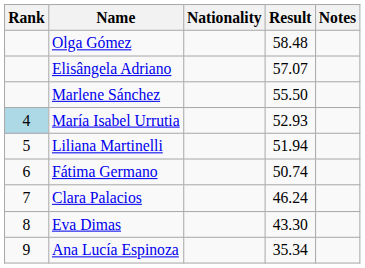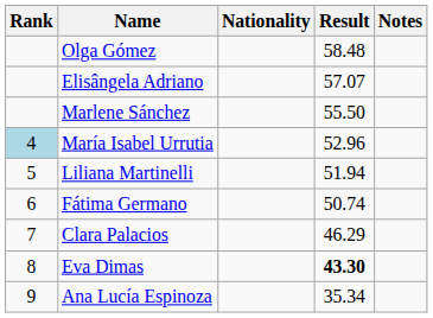María Isabel Urrutia | Result: 52.93 -> 52.96
Clara Palacios | Result: 46.24 -> 46.29
Eva Dimas | Result: normal -> bold
